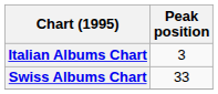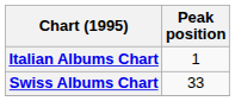Italian Albums Chart | Peak position: 3 -> 1
